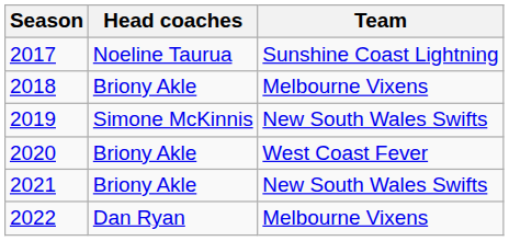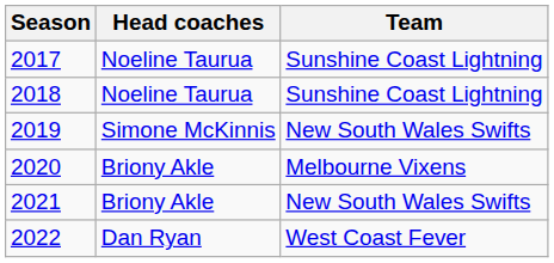2018 | Head coaches: Briony Akle -> Noeline Taurua
2018 | Team: Melbourne Vixens -> Sunshine Coast Lightning
2020 | Team: West Coast Fever -> Melbourne Vixens
2022 | Team: Melbourne Vixens -> West Coast Fever
